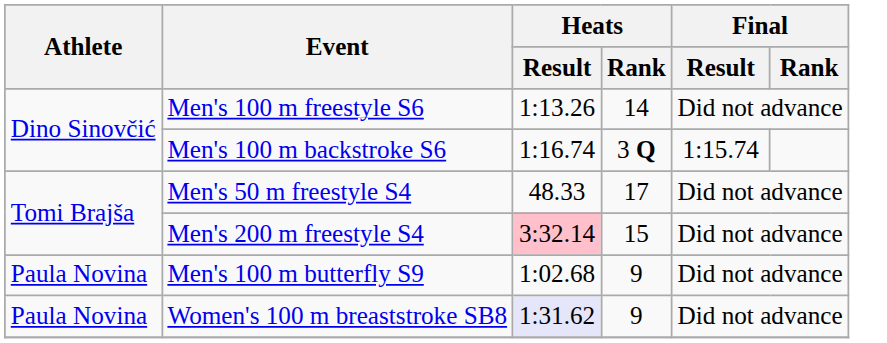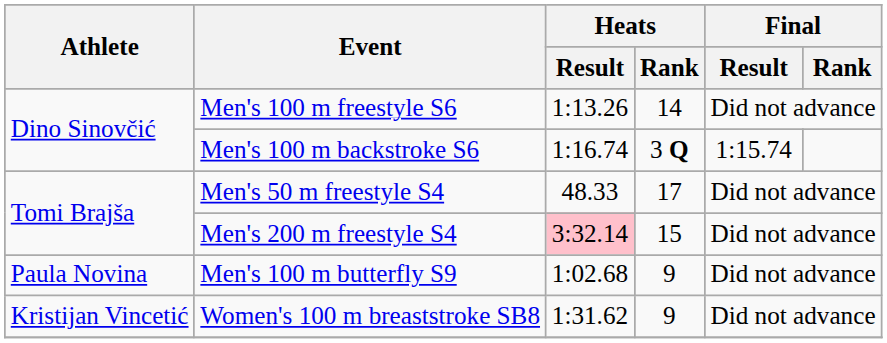Women's 100 m breaststroke SB8 | Athlete: Paula Novina -> Kristijan Vincetić
Women's 100 m breaststroke SB8 | Heats / Result: lavender background -> no background
